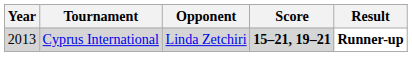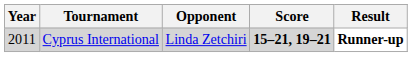Cyprus International | Year: 2013 -> 2011
